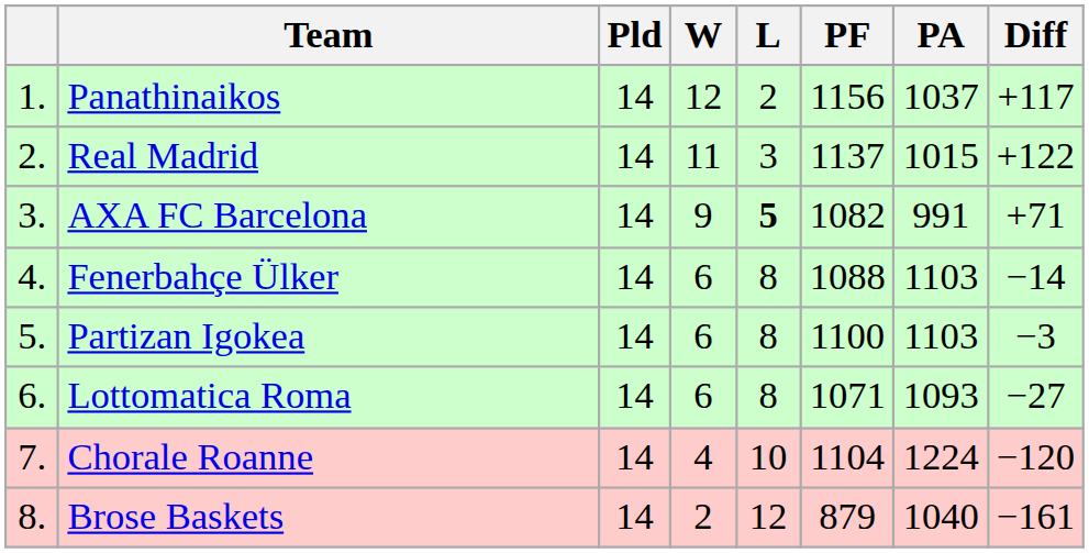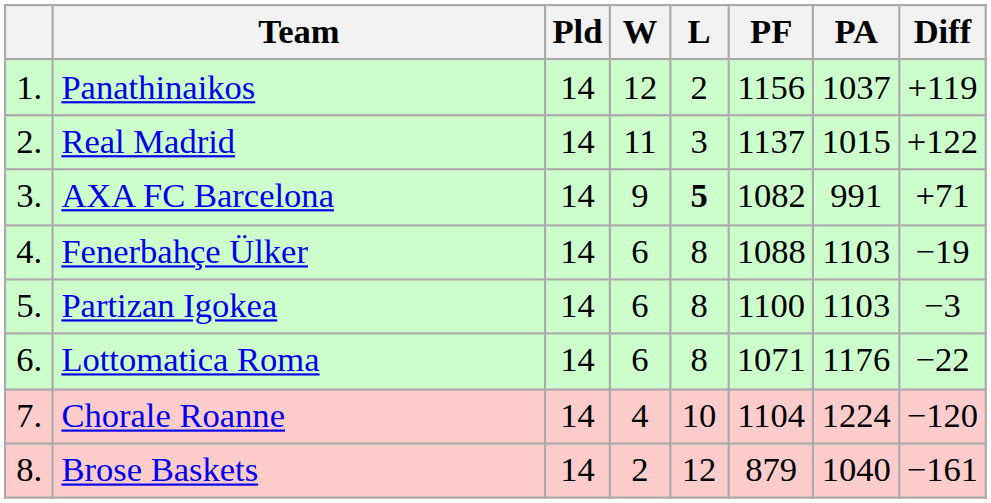Panathinaikos | Diff: +117 -> +119
Fenerbahçe Ülker | Diff: −14 -> −19
Lottomatica Roma | PA: 1093 -> 1176
Lottomatica Roma | Diff: −27 -> −22
